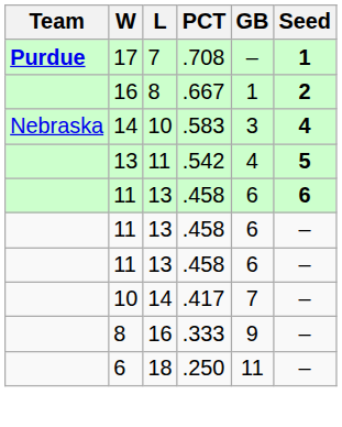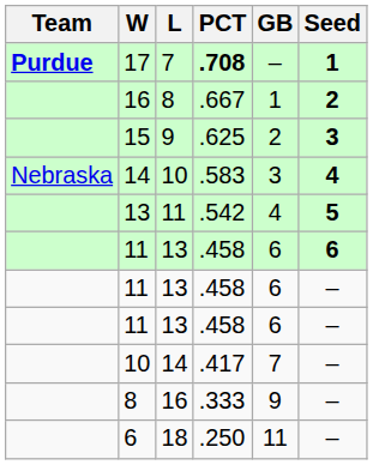17 | PCT: normal -> bold
+ row: 15 | 9 | .625 | 2 | 3
